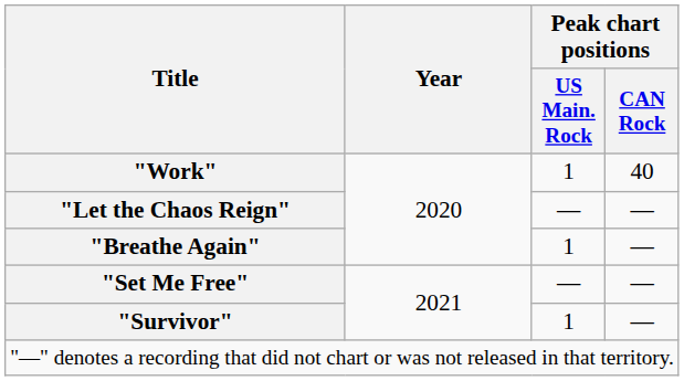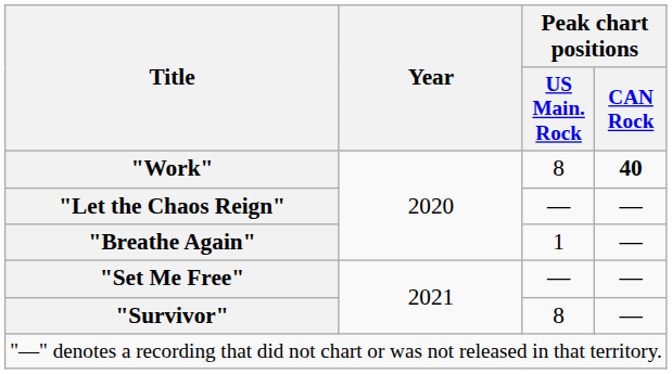"Work" | Peak chart positions / US Main. Rock: 1 -> 8
"Work" | Peak chart positions / CAN Rock: normal -> bold
"Survivor" | Peak chart positions / US Main. Rock: 1 -> 8
